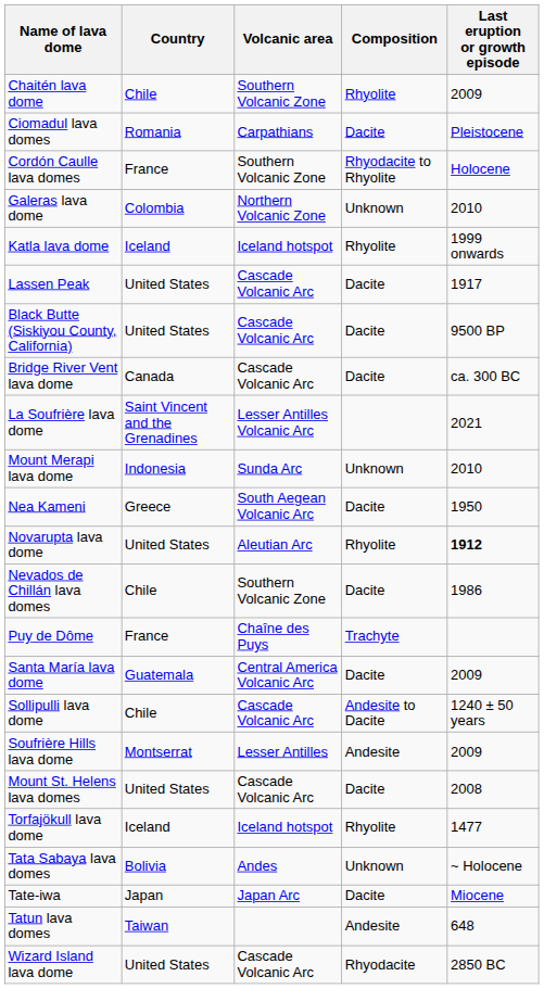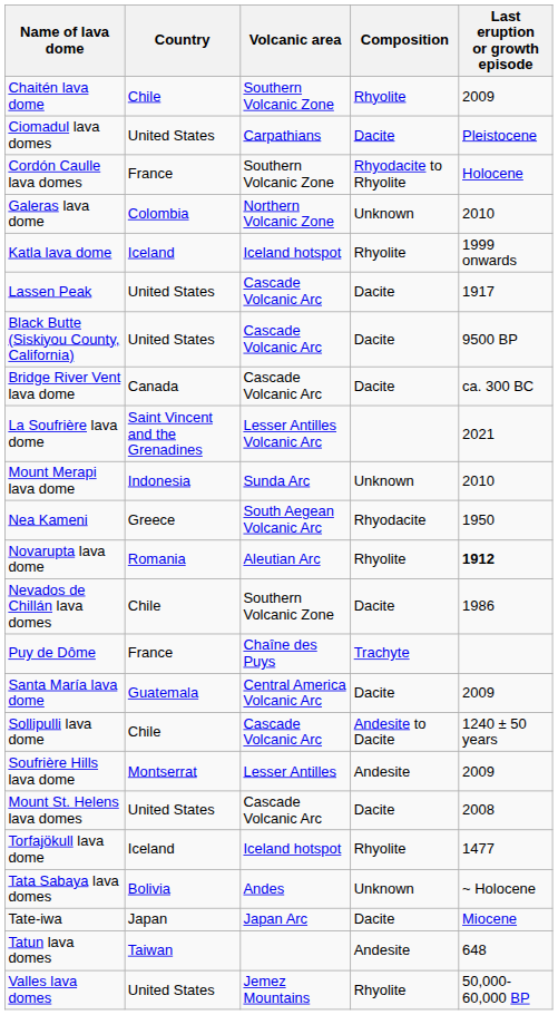Ciomadul lava domes | Country: Romania -> United States
Nea Kameni | Composition: Dacite -> Rhyodacite
Novarupta lava dome | Country: United States -> Romania
+ row: Valles lava domes | United States | Jemez Mountains | Rhyolite | 50,000-60,000 BP
- row: Wizard Island lava dome | United States | Cascade Volcanic Arc | Rhyodacite | 2850 BC
